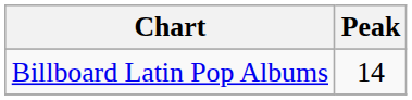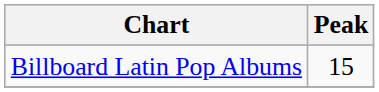Billboard Latin Pop Albums | Peak: 14 -> 15
